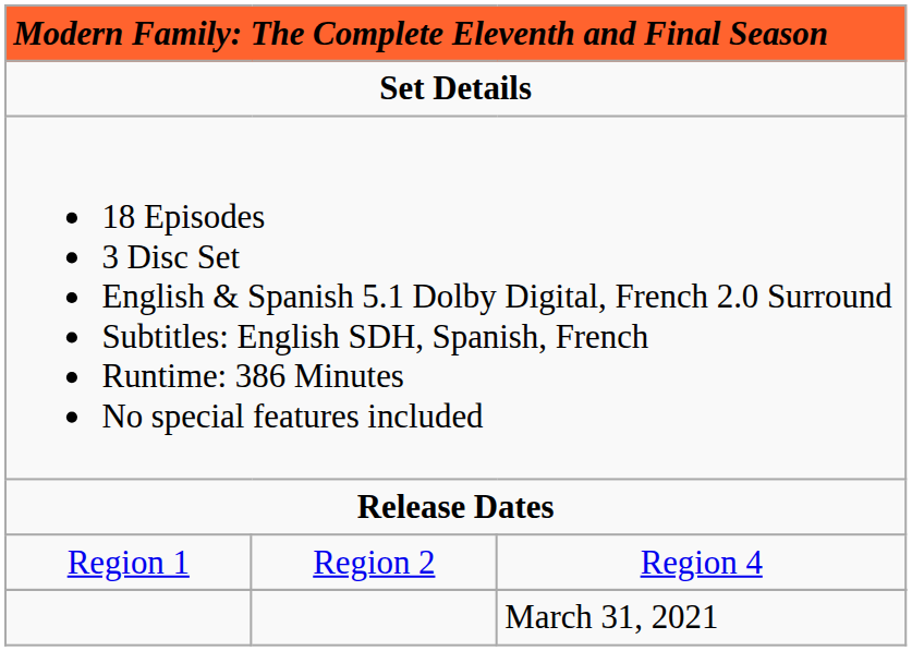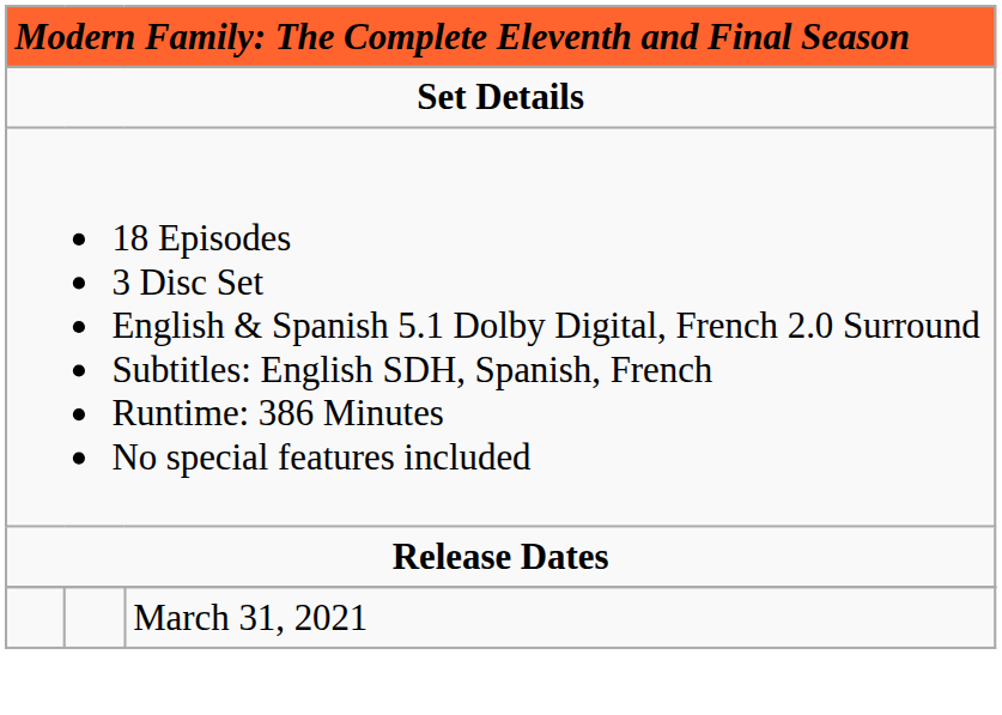- row: Region 1 | Region 2 | Region 4
